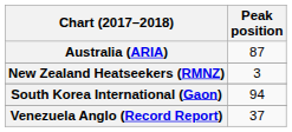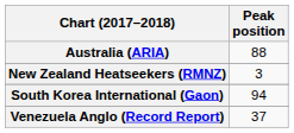Australia (ARIA) | Peak position: 87 -> 88
